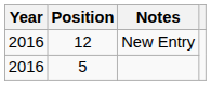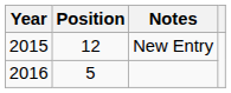New Entry | Year: 2016 -> 2015
